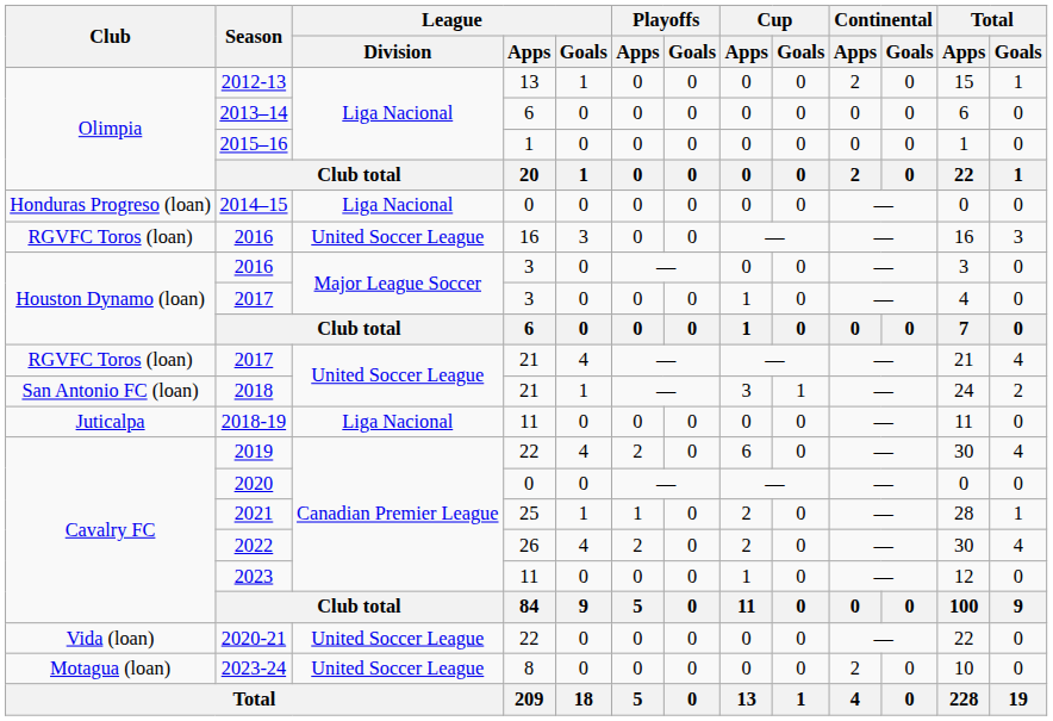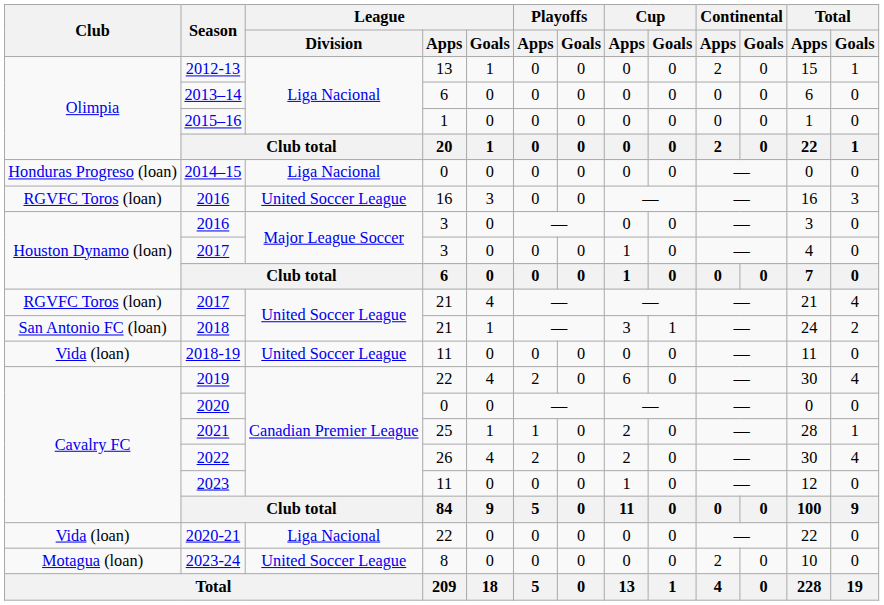2018-19 | Club: Juticalpa -> Vida (loan)
2018-19 | League / Division: Liga Nacional -> United Soccer League
2020-21 | League / Division: United Soccer League -> Liga Nacional
